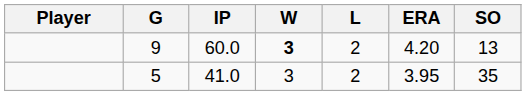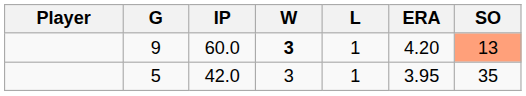9 | L: 2 -> 1
9 | SO: no background -> lightsalmon background
5 | IP: 41.0 -> 42.0
5 | L: 2 -> 1
